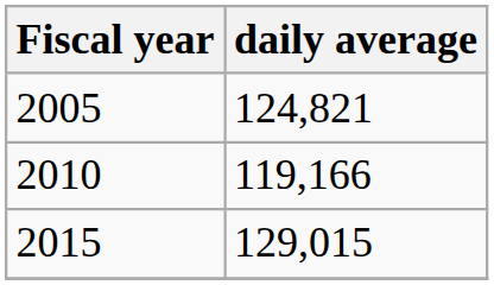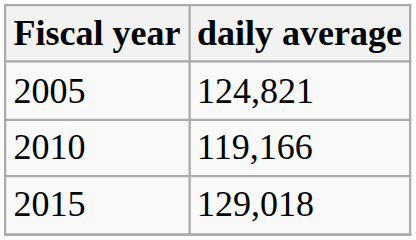2015 | daily average: 129,015 -> 129,018
